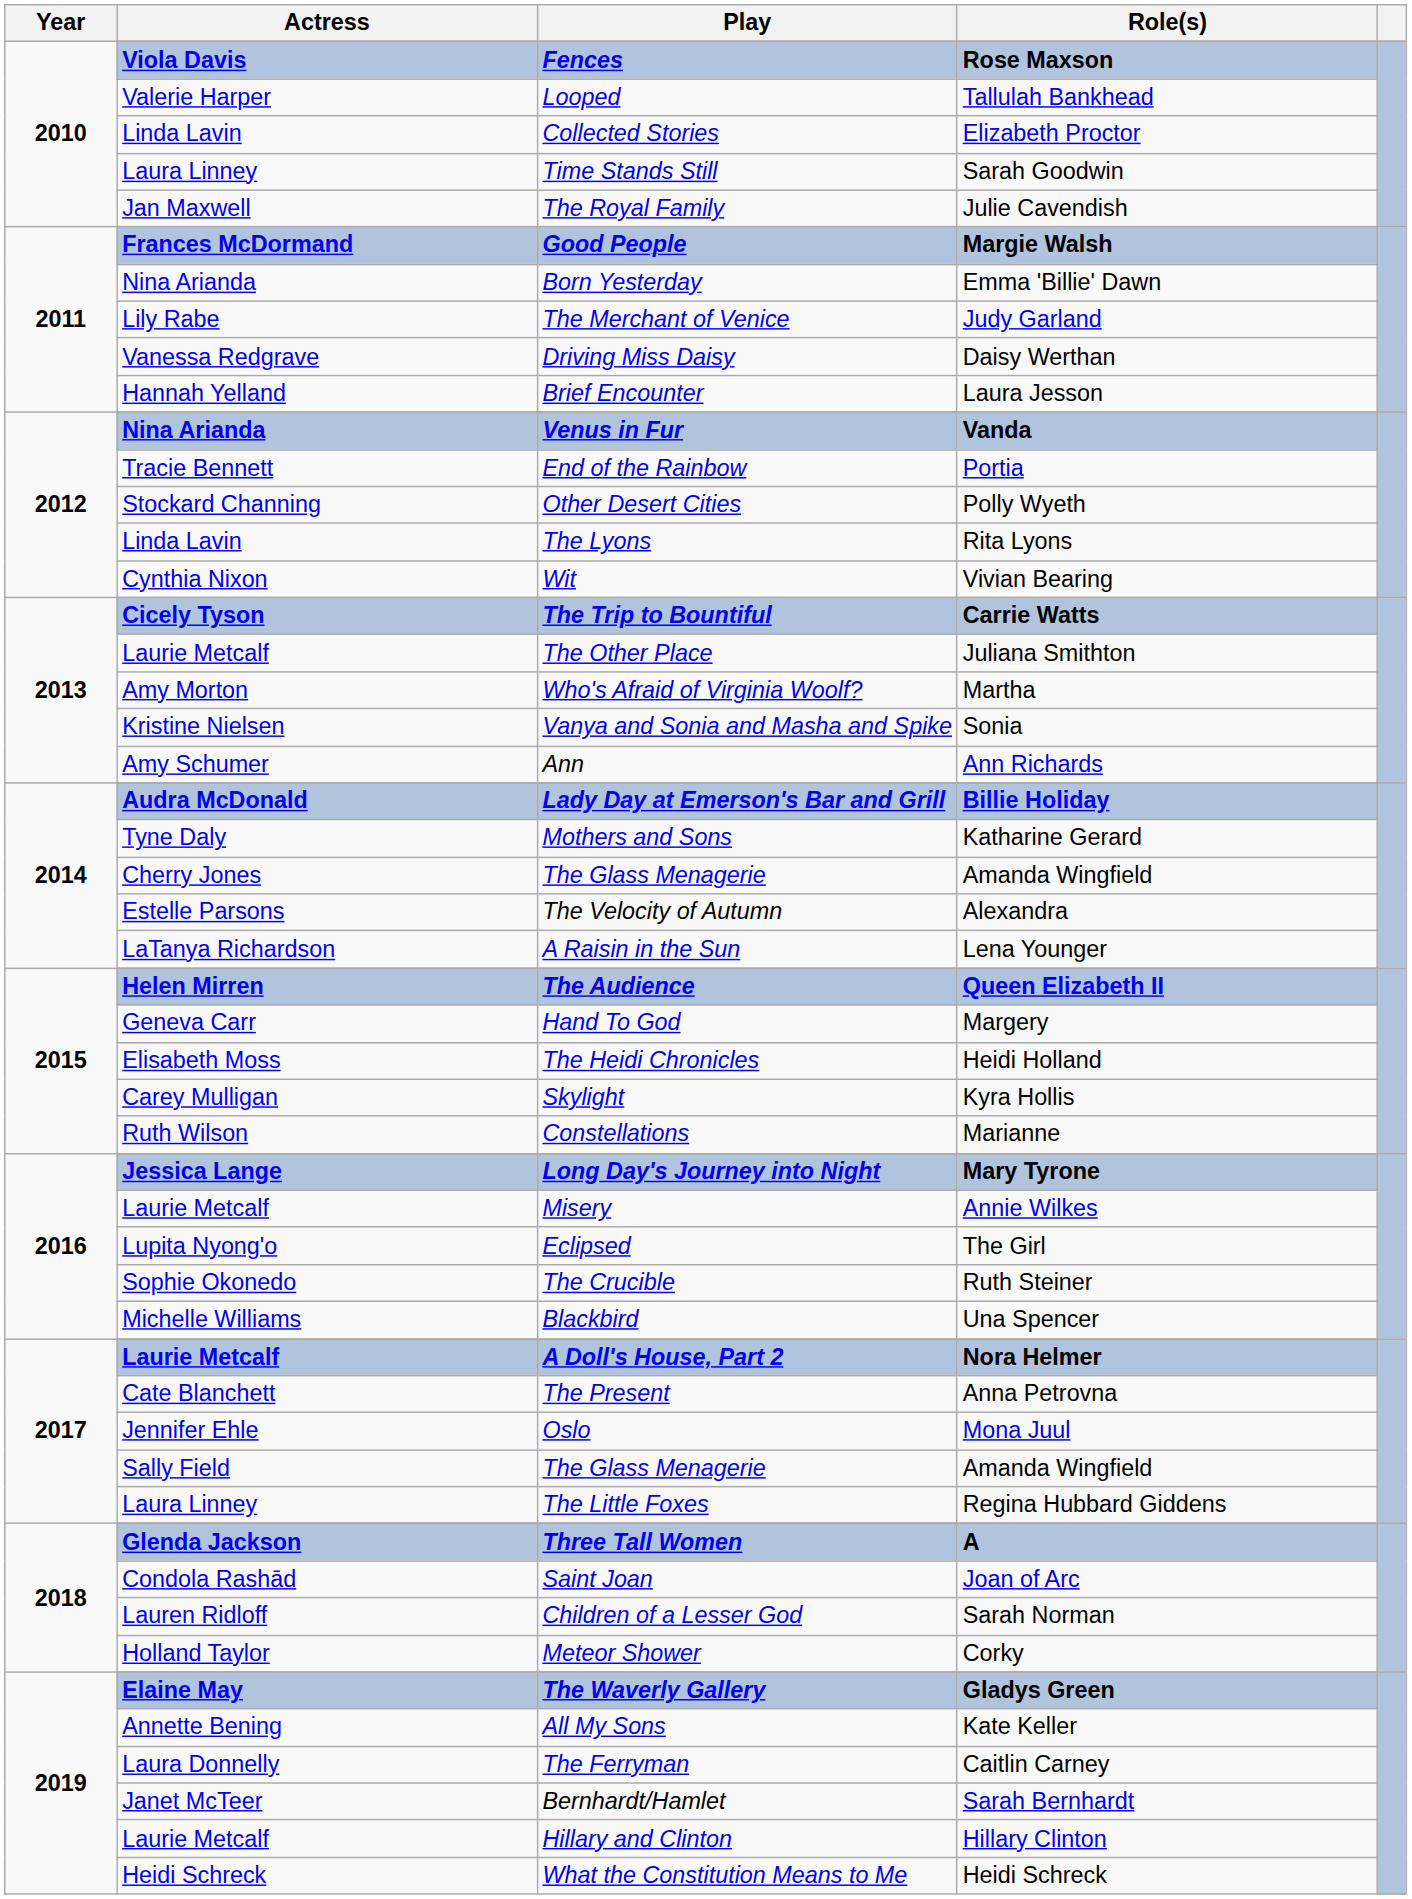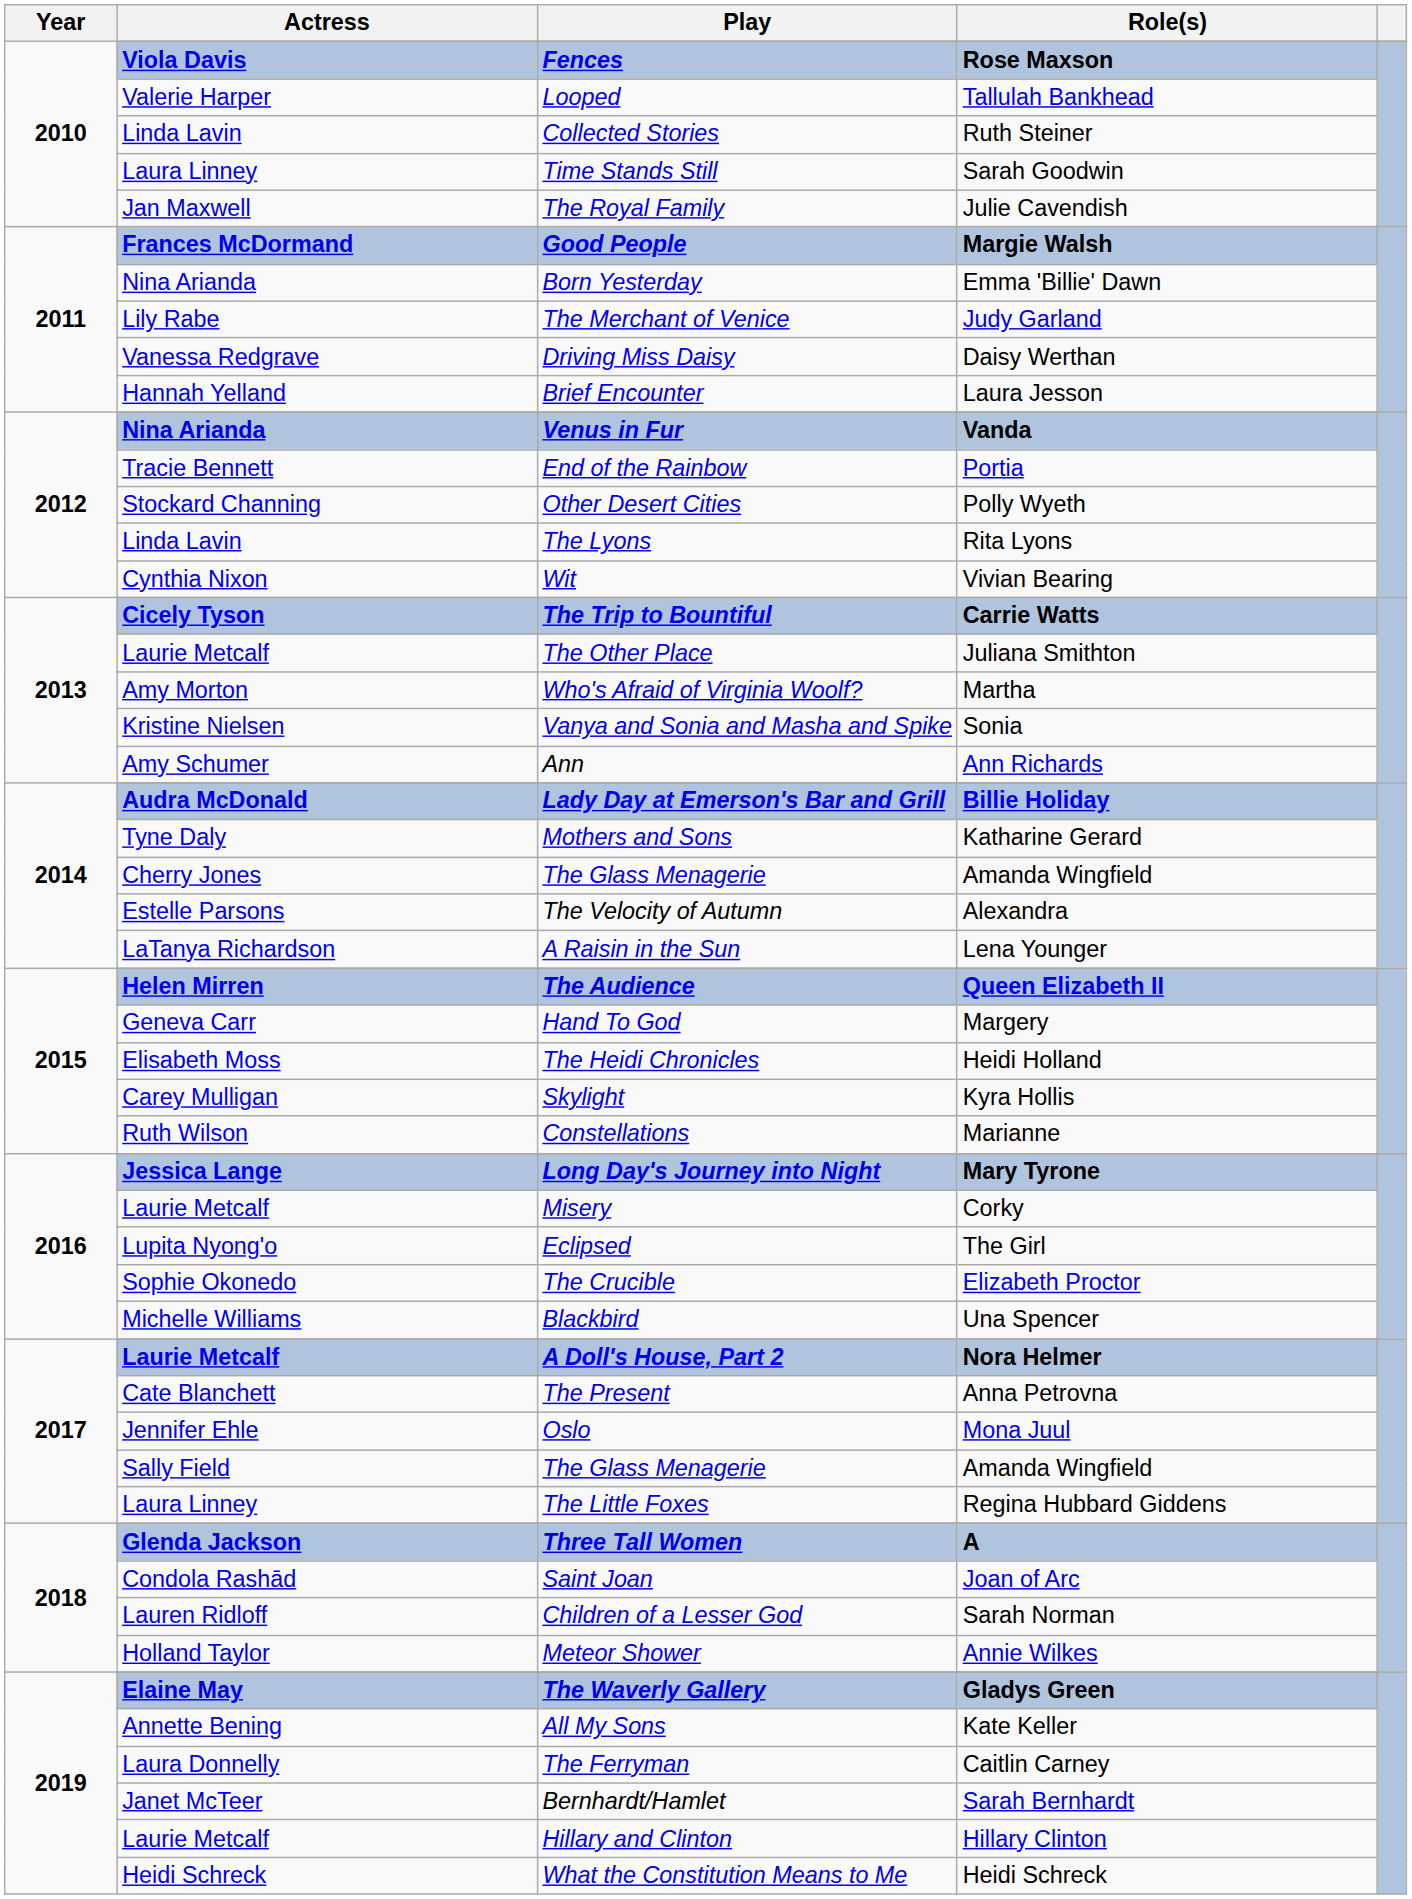Collected Stories | Role(s): Elizabeth Proctor -> Ruth Steiner
Misery | Role(s): Annie Wilkes -> Corky
The Crucible | Role(s): Ruth Steiner -> Elizabeth Proctor
Meteor Shower | Role(s): Corky -> Annie Wilkes
